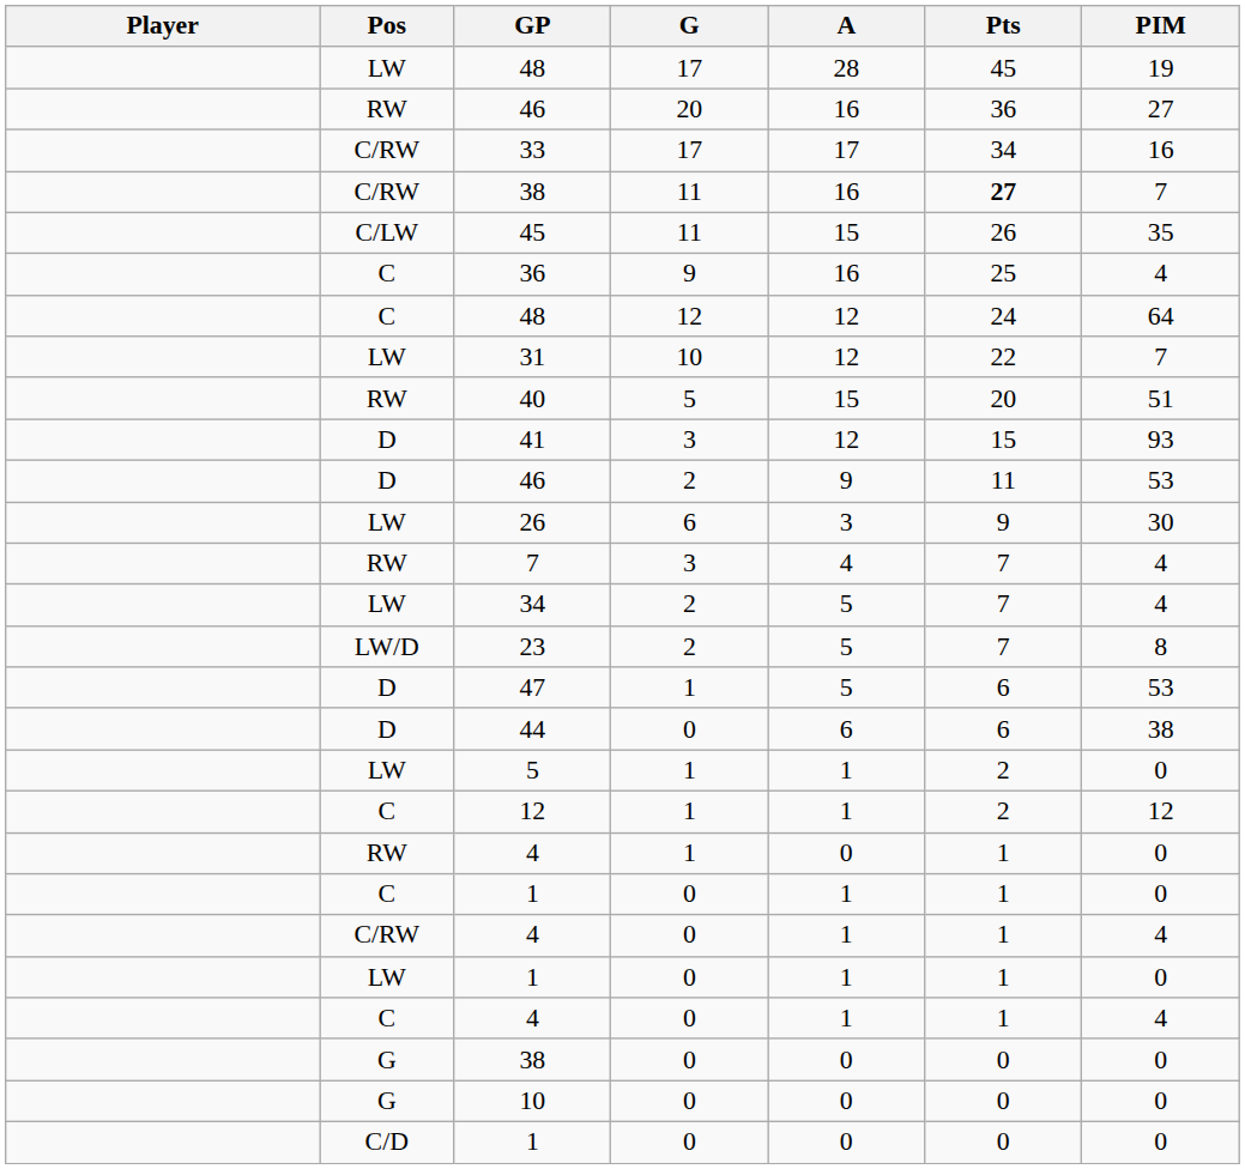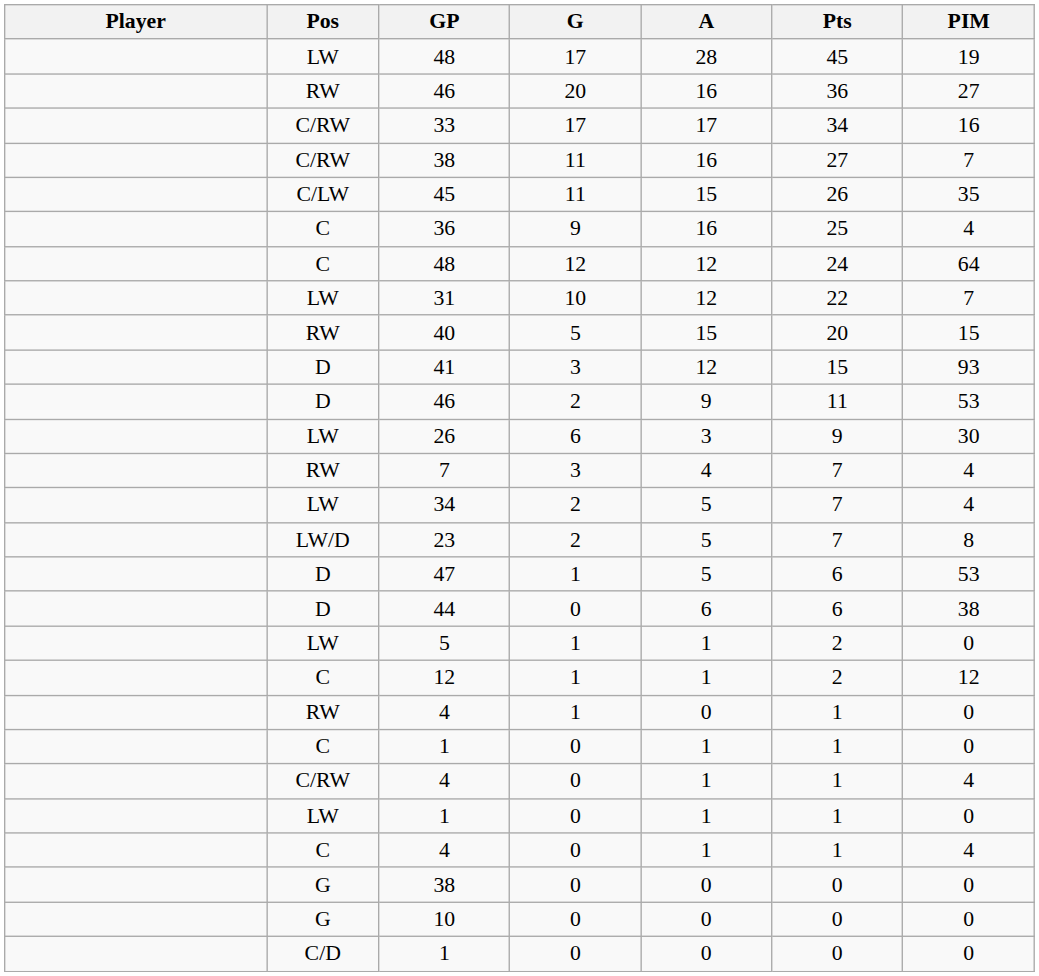C/RW / 38 | Pts: bold -> normal
40 | PIM: 51 -> 15
